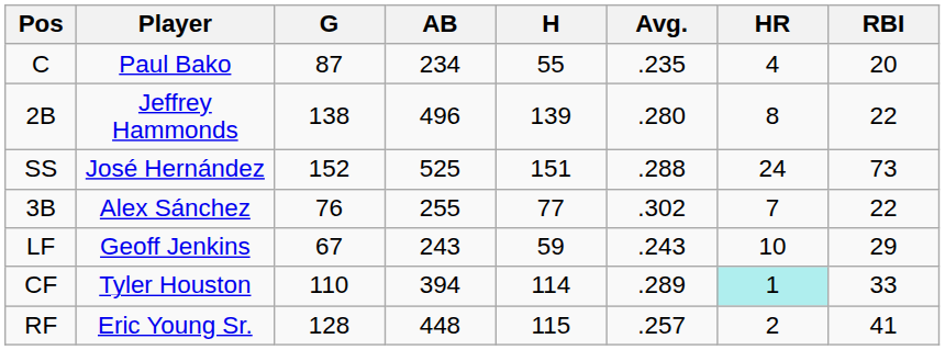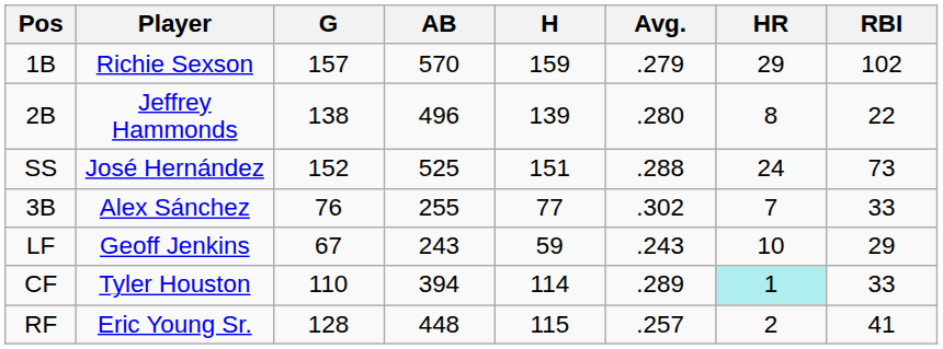- row: C | Paul Bako | 87 | 234 | 55 | .235 | 4 | 20
+ row: 1B | Richie Sexson | 157 | 570 | 159 | .279 | 29 | 102
3B | RBI: 22 -> 33
